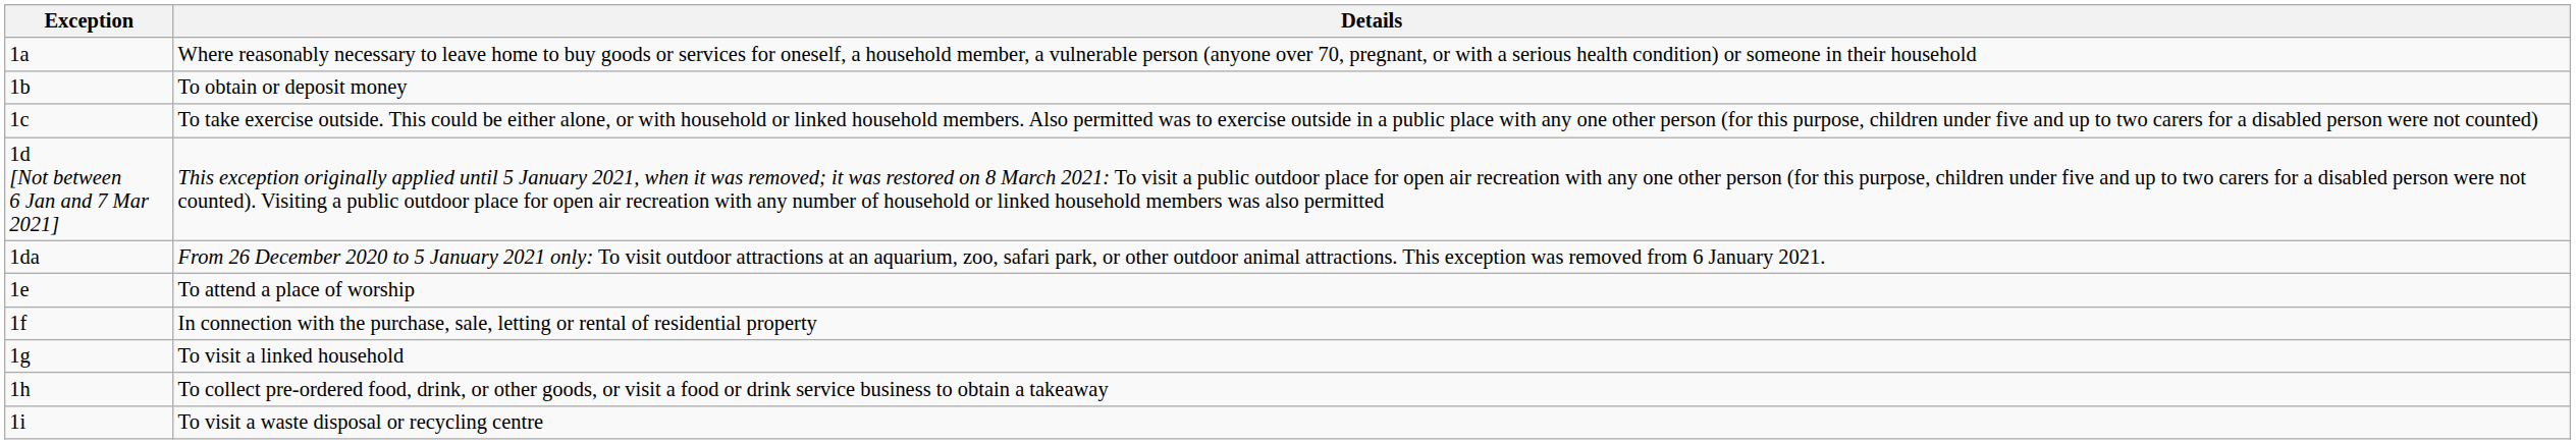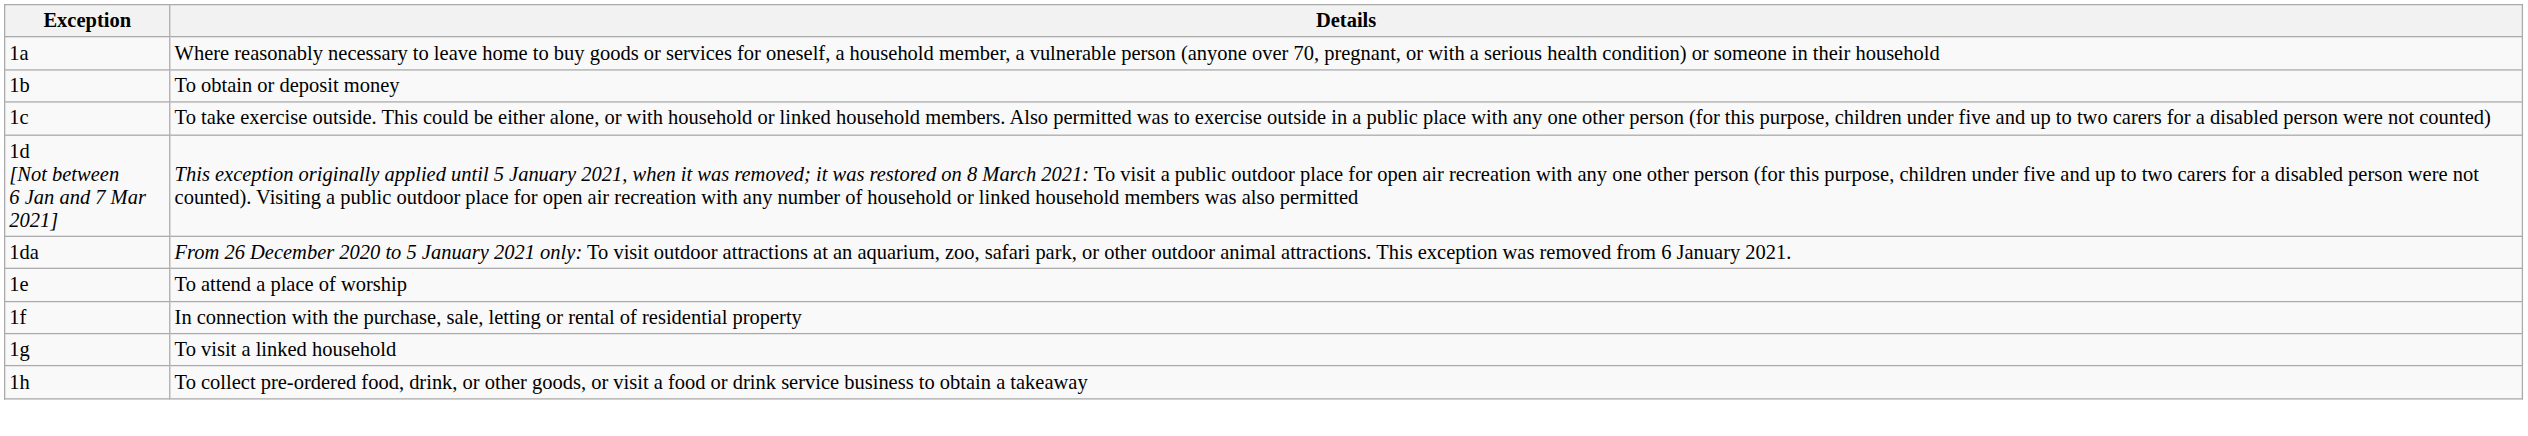- row: 1i | To visit a waste disposal or recycling centre
